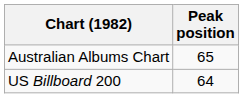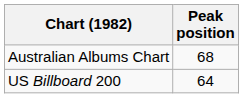Australian Albums Chart | Peak position: 65 -> 68
